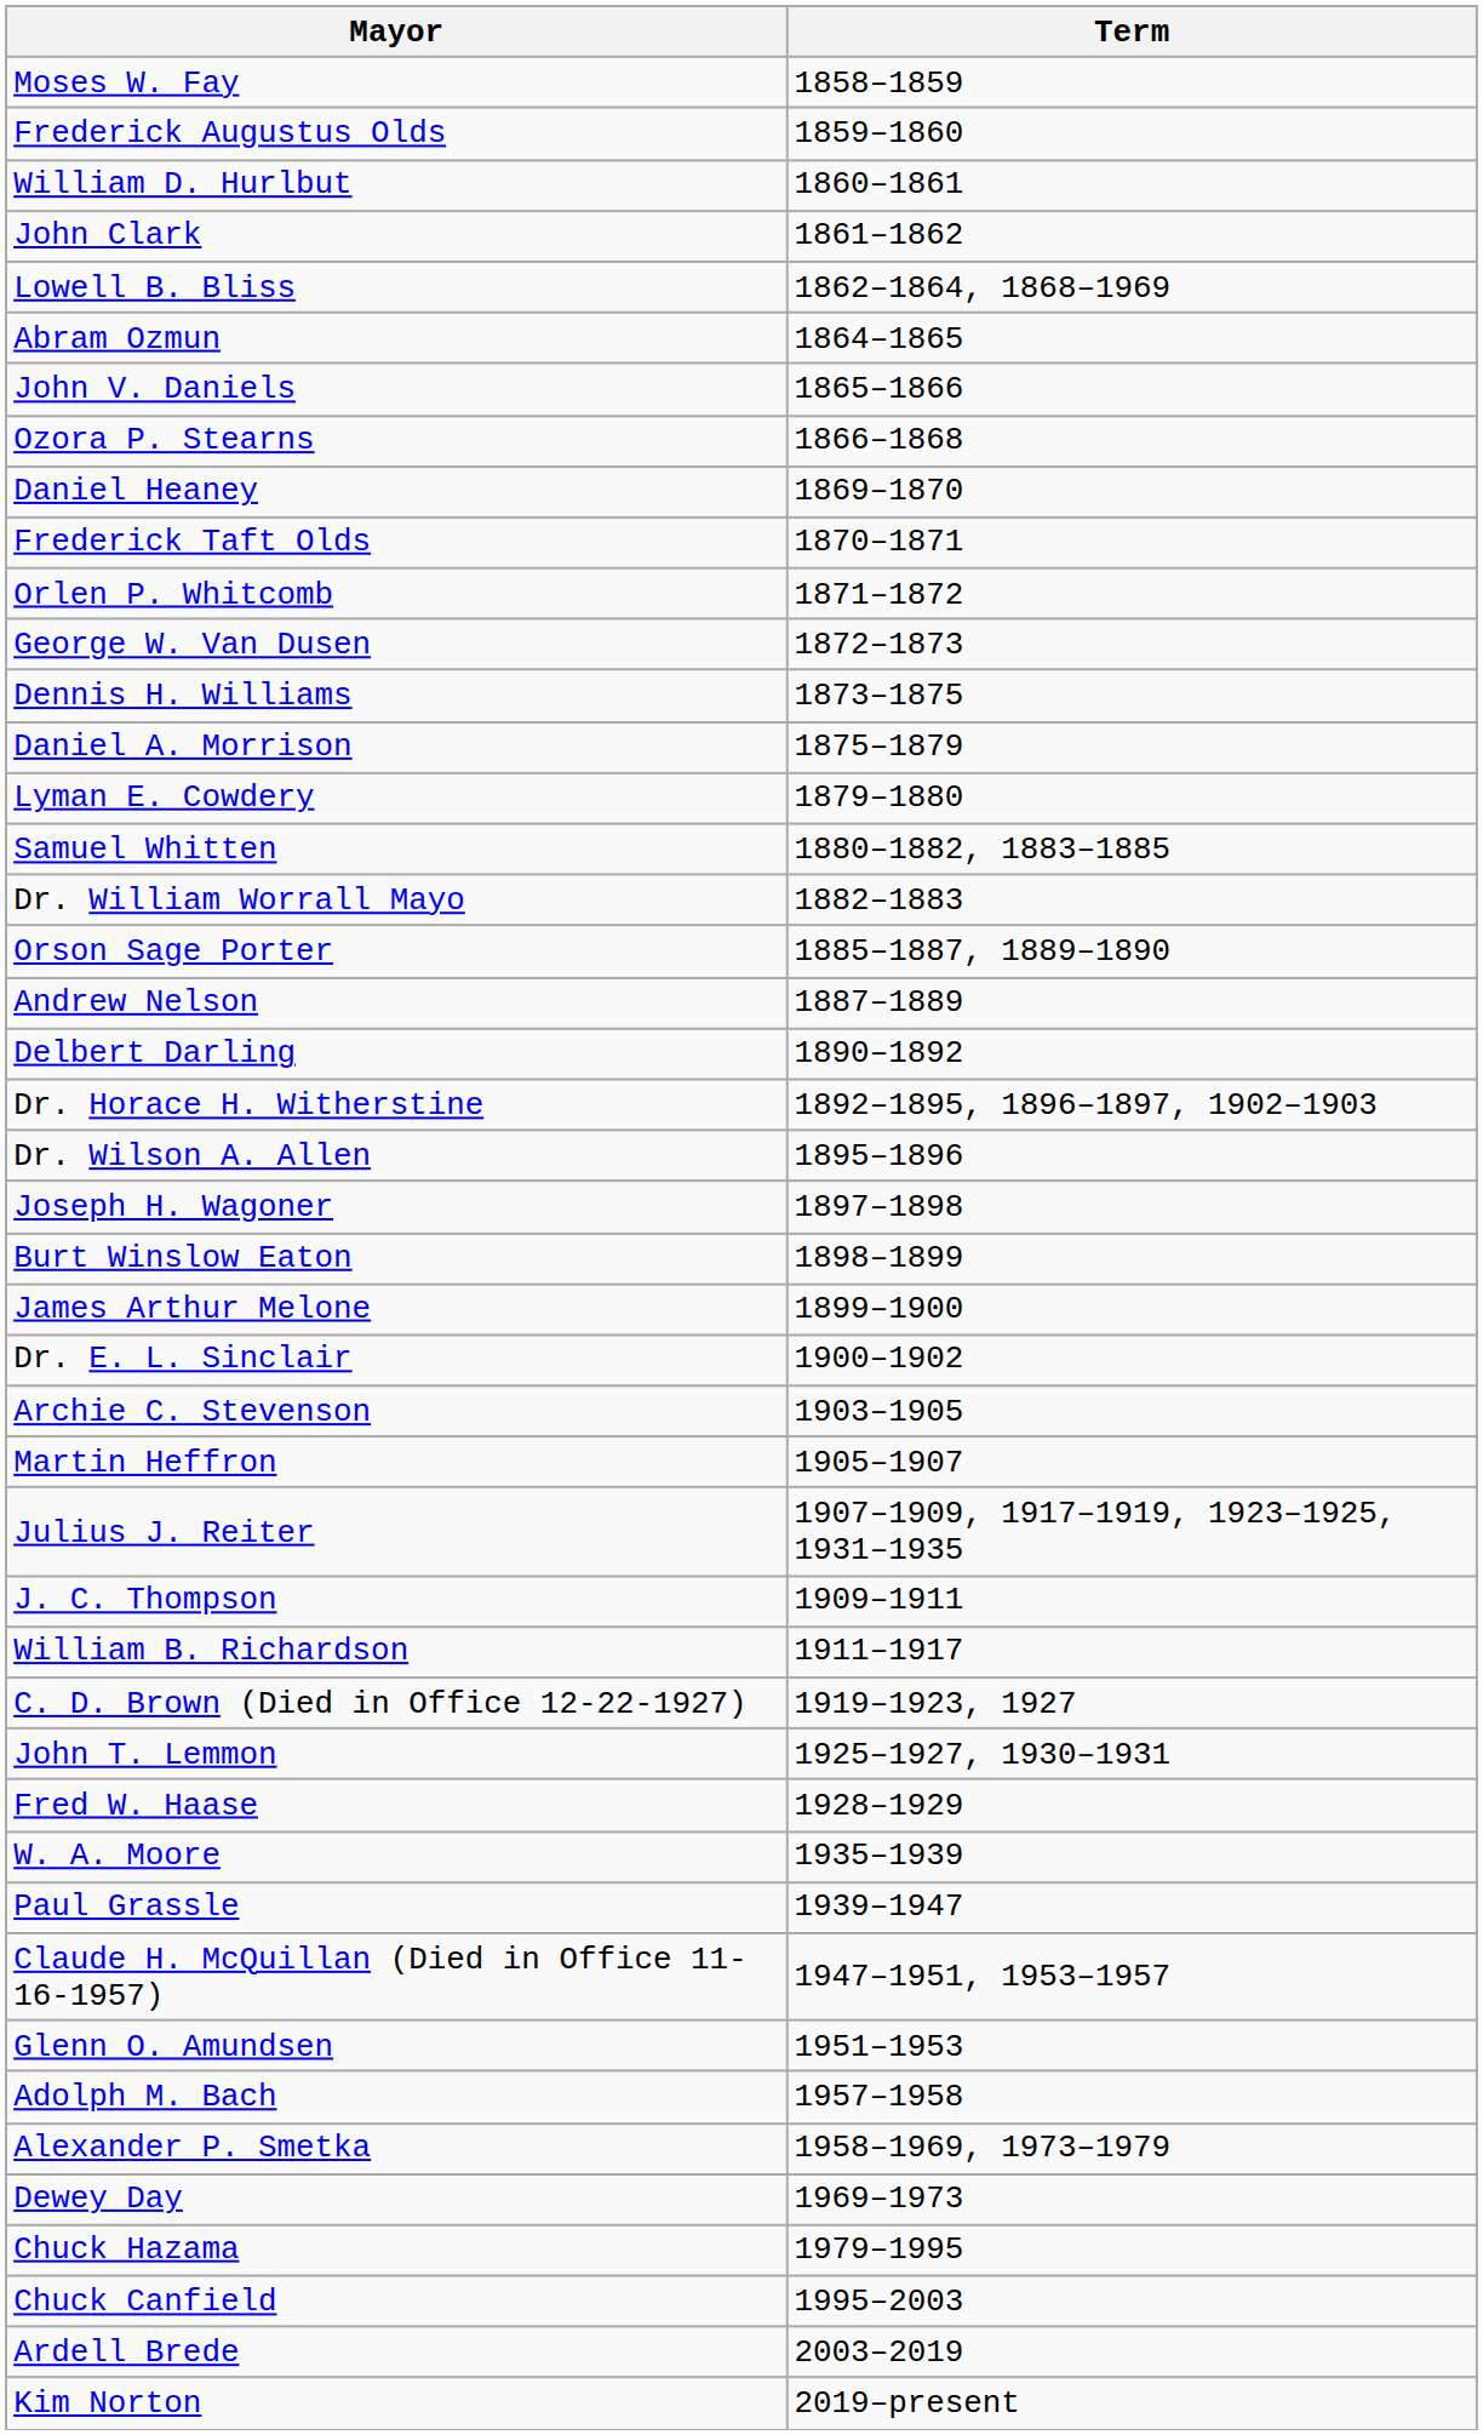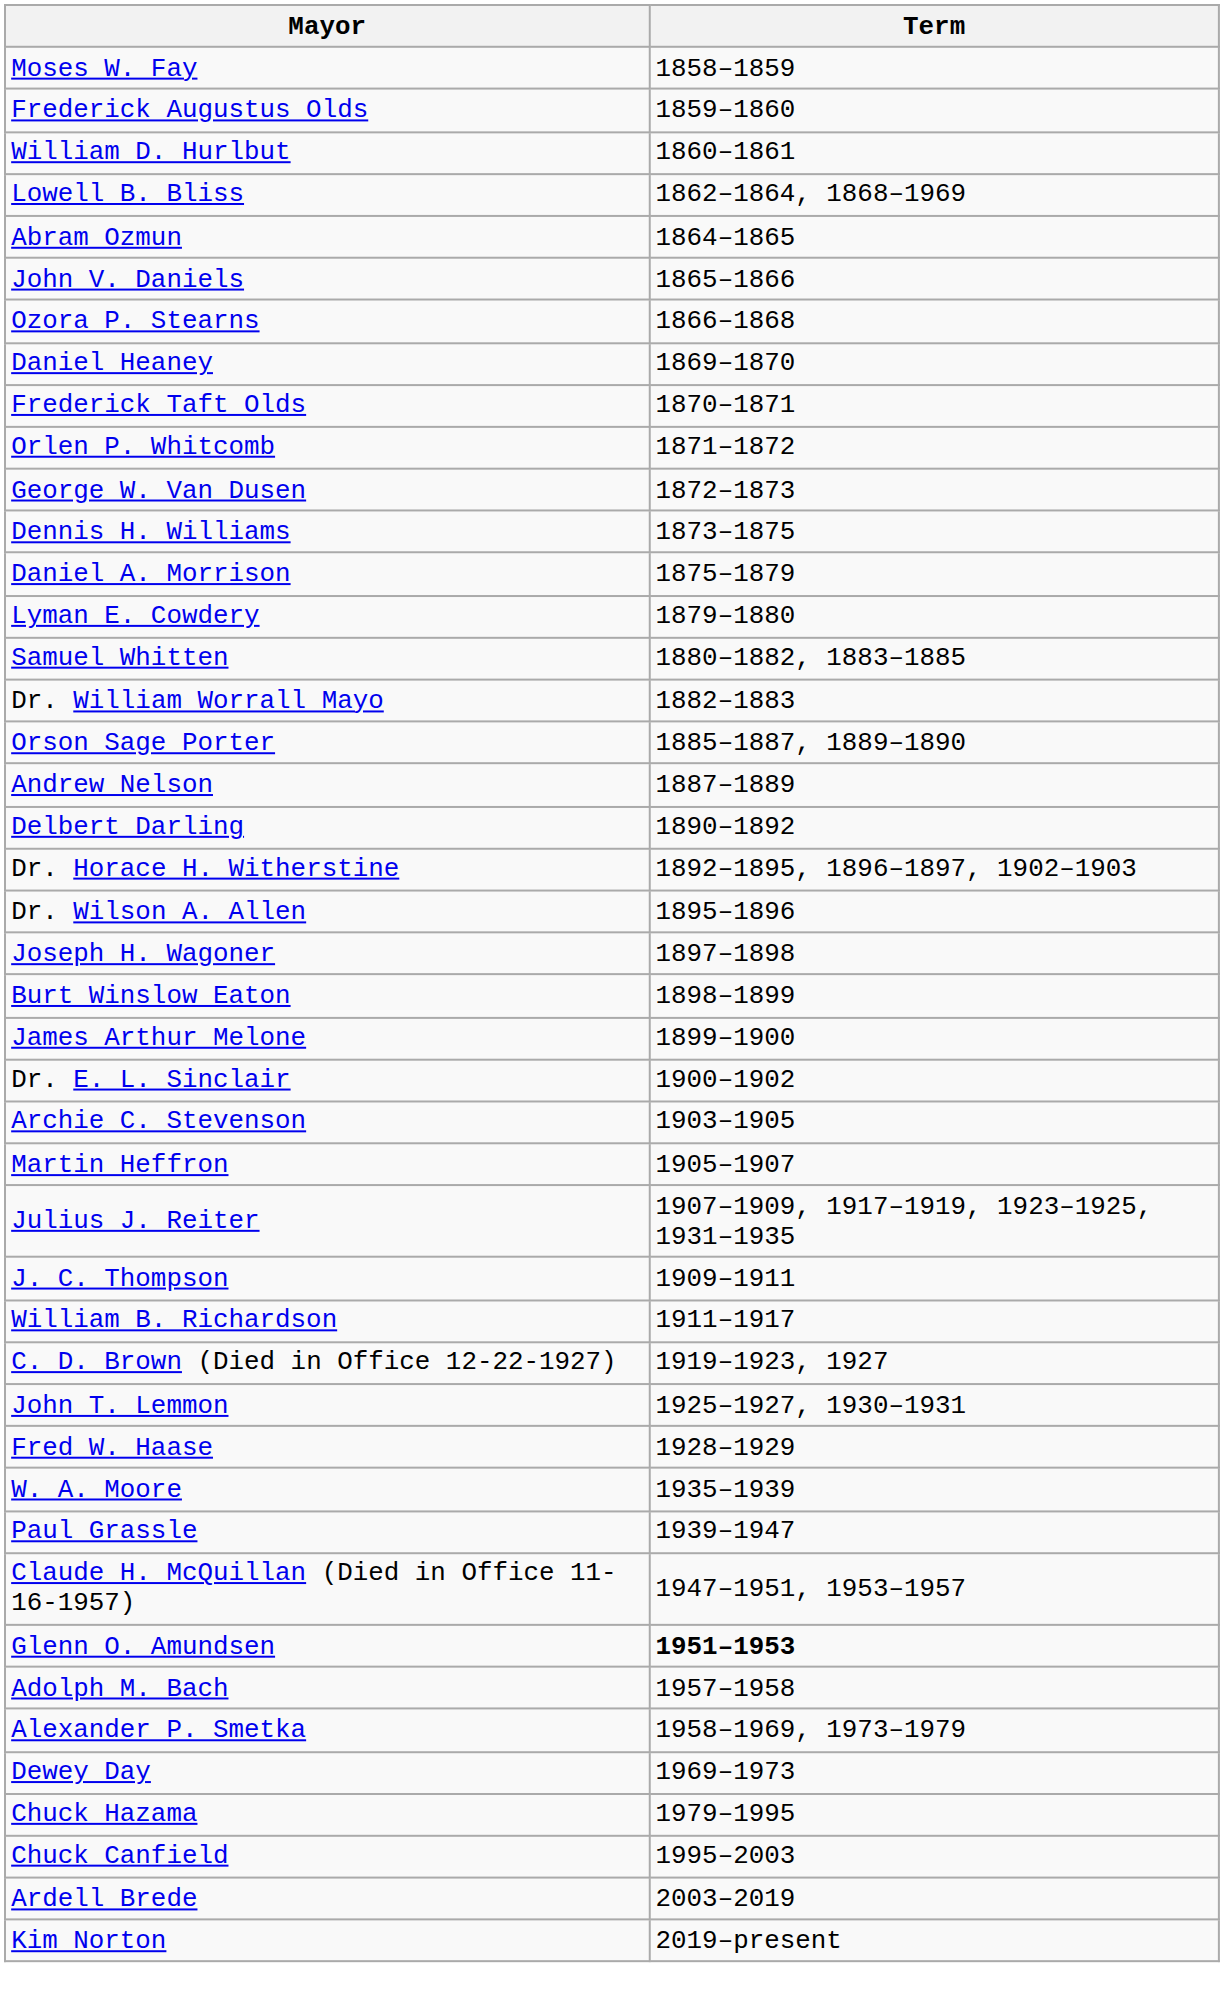- row: John Clark | 1861–1862
Glenn O. Amundsen | Term: normal -> bold
